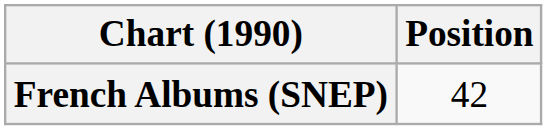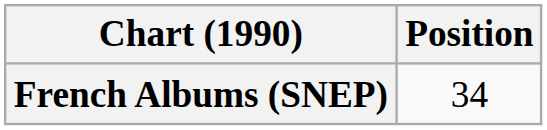French Albums (SNEP) | Position: 42 -> 34
